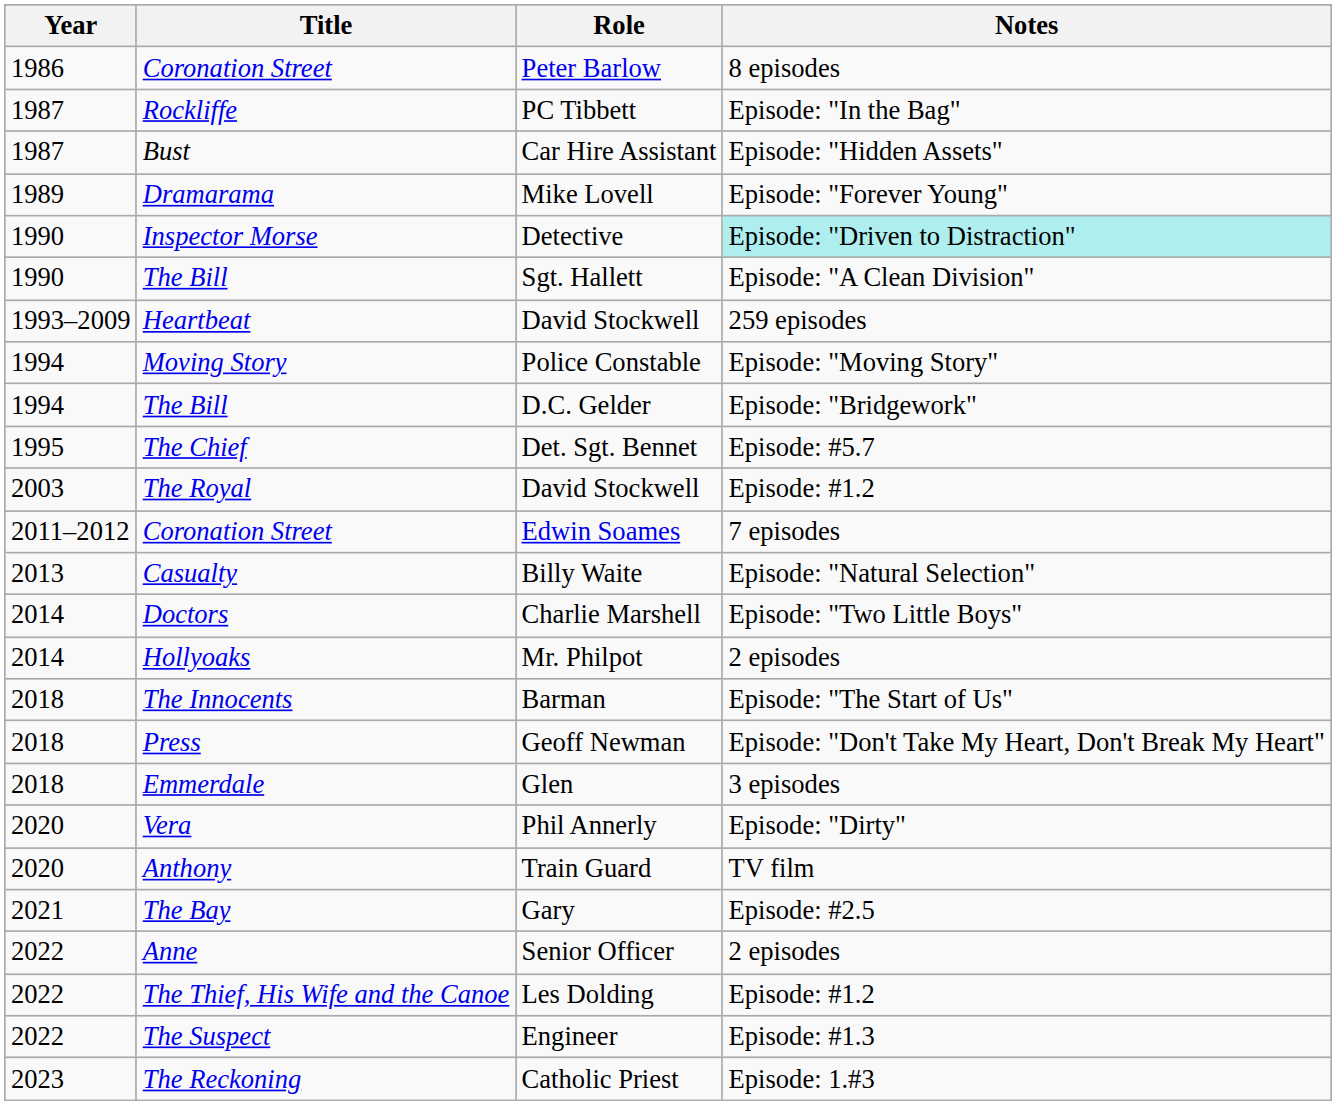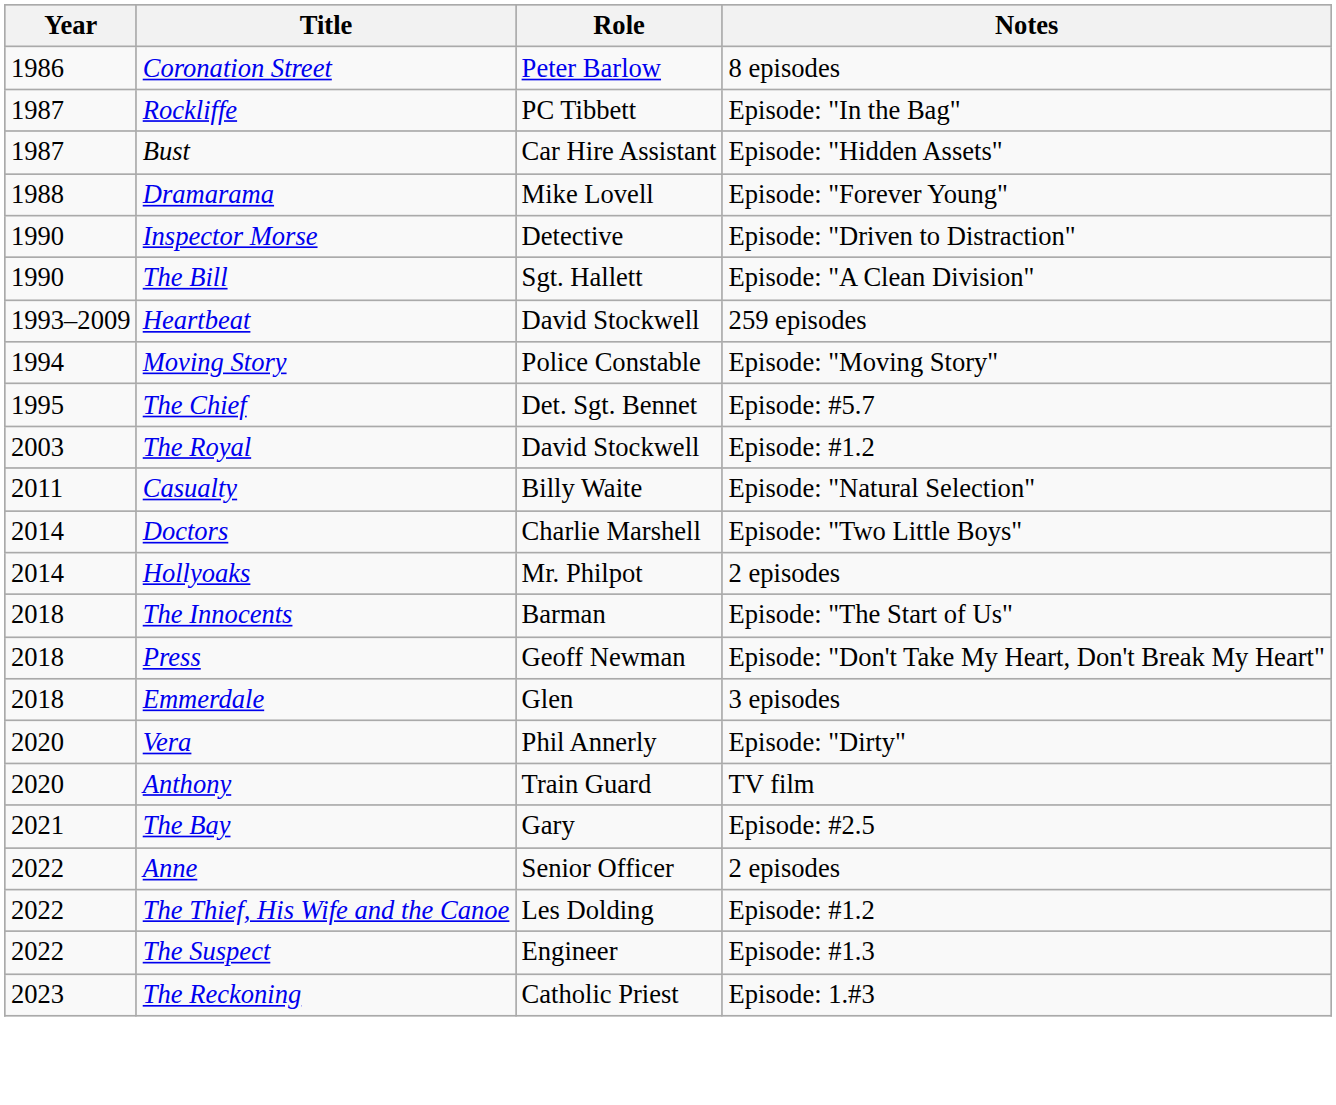Mike Lovell | Year: 1989 -> 1988
Detective | Notes: paleturquoise background -> no background
- row: 1994 | The Bill | D.C. Gelder | Episode: "Bridgework"
- row: 2011–2012 | Coronation Street | Edwin Soames | 7 episodes
Billy Waite | Year: 2013 -> 2011
